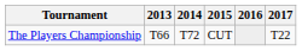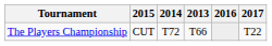columns swapped: 2013 <-> 2015
